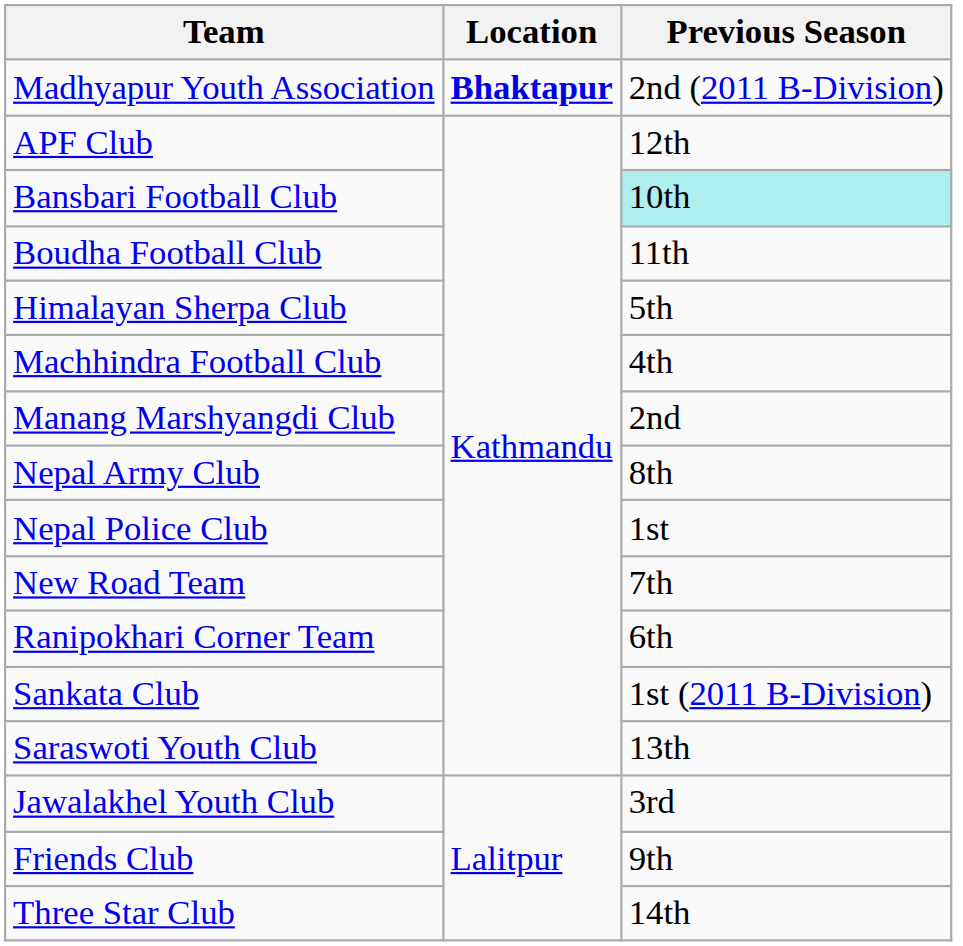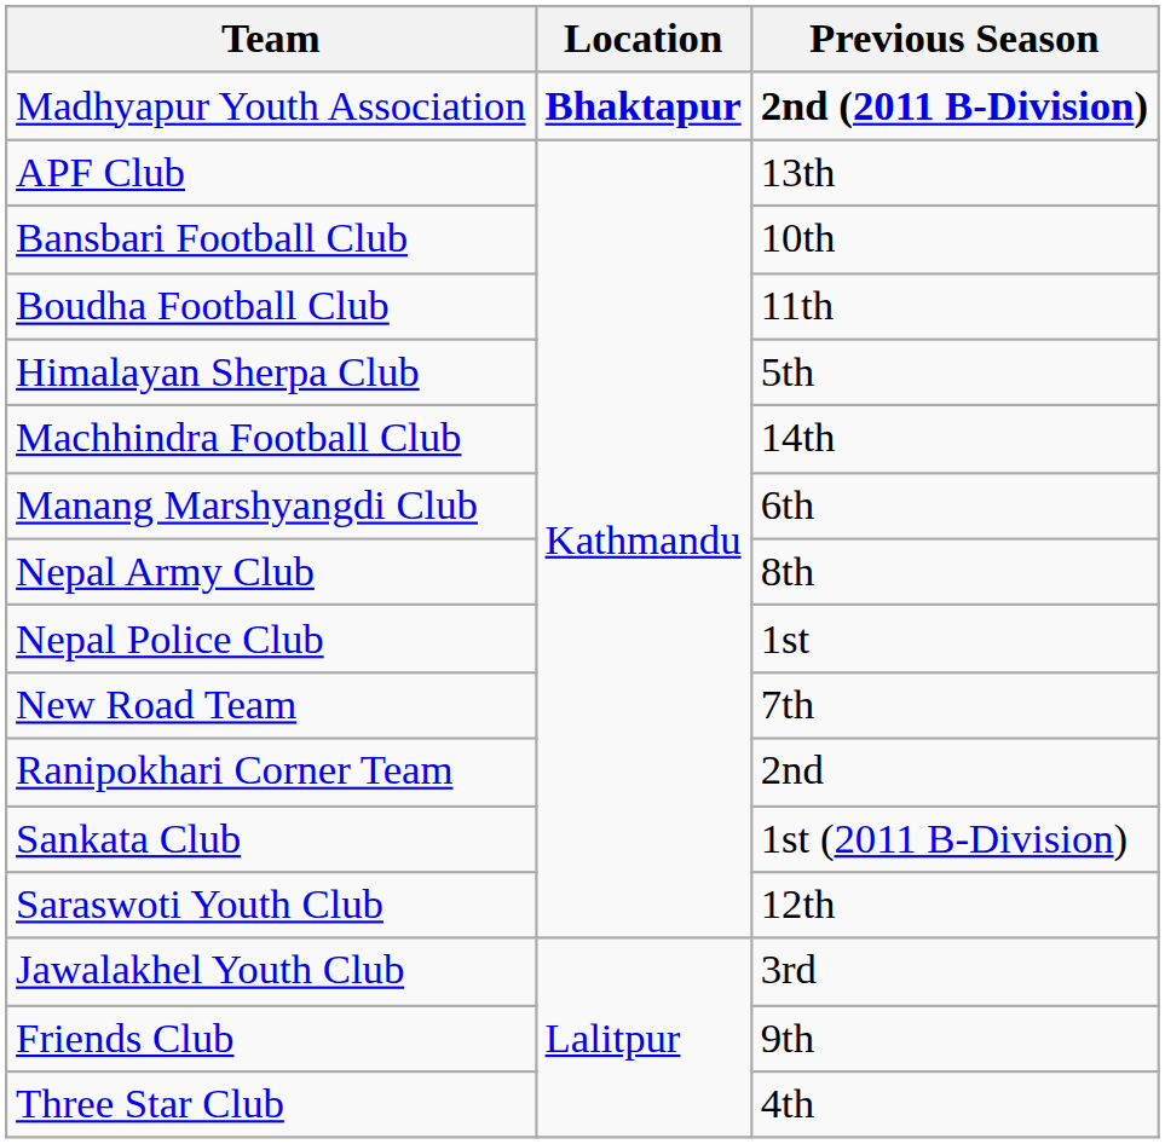Madhyapur Youth Association | Previous Season: normal -> bold
APF Club | Previous Season: 12th -> 13th
Bansbari Football Club | Previous Season: paleturquoise background -> no background
Machhindra Football Club | Previous Season: 4th -> 14th
Manang Marshyangdi Club | Previous Season: 2nd -> 6th
Ranipokhari Corner Team | Previous Season: 6th -> 2nd
Saraswoti Youth Club | Previous Season: 13th -> 12th
Three Star Club | Previous Season: 14th -> 4th
